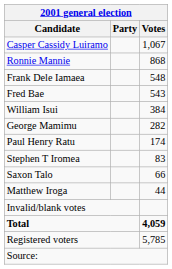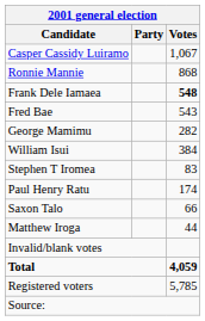Frank Dele Iamaea | Votes: normal -> bold
rows swapped: William Isui <-> George Mamimu
rows swapped: Paul Henry Ratu <-> Stephen T Iromea
